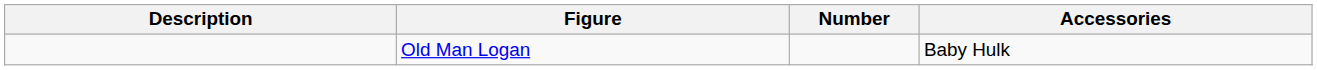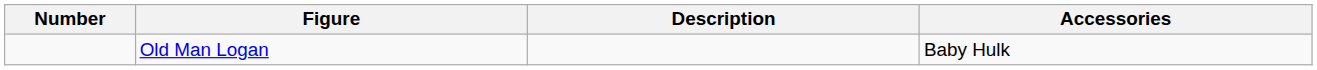columns swapped: Number <-> Description
